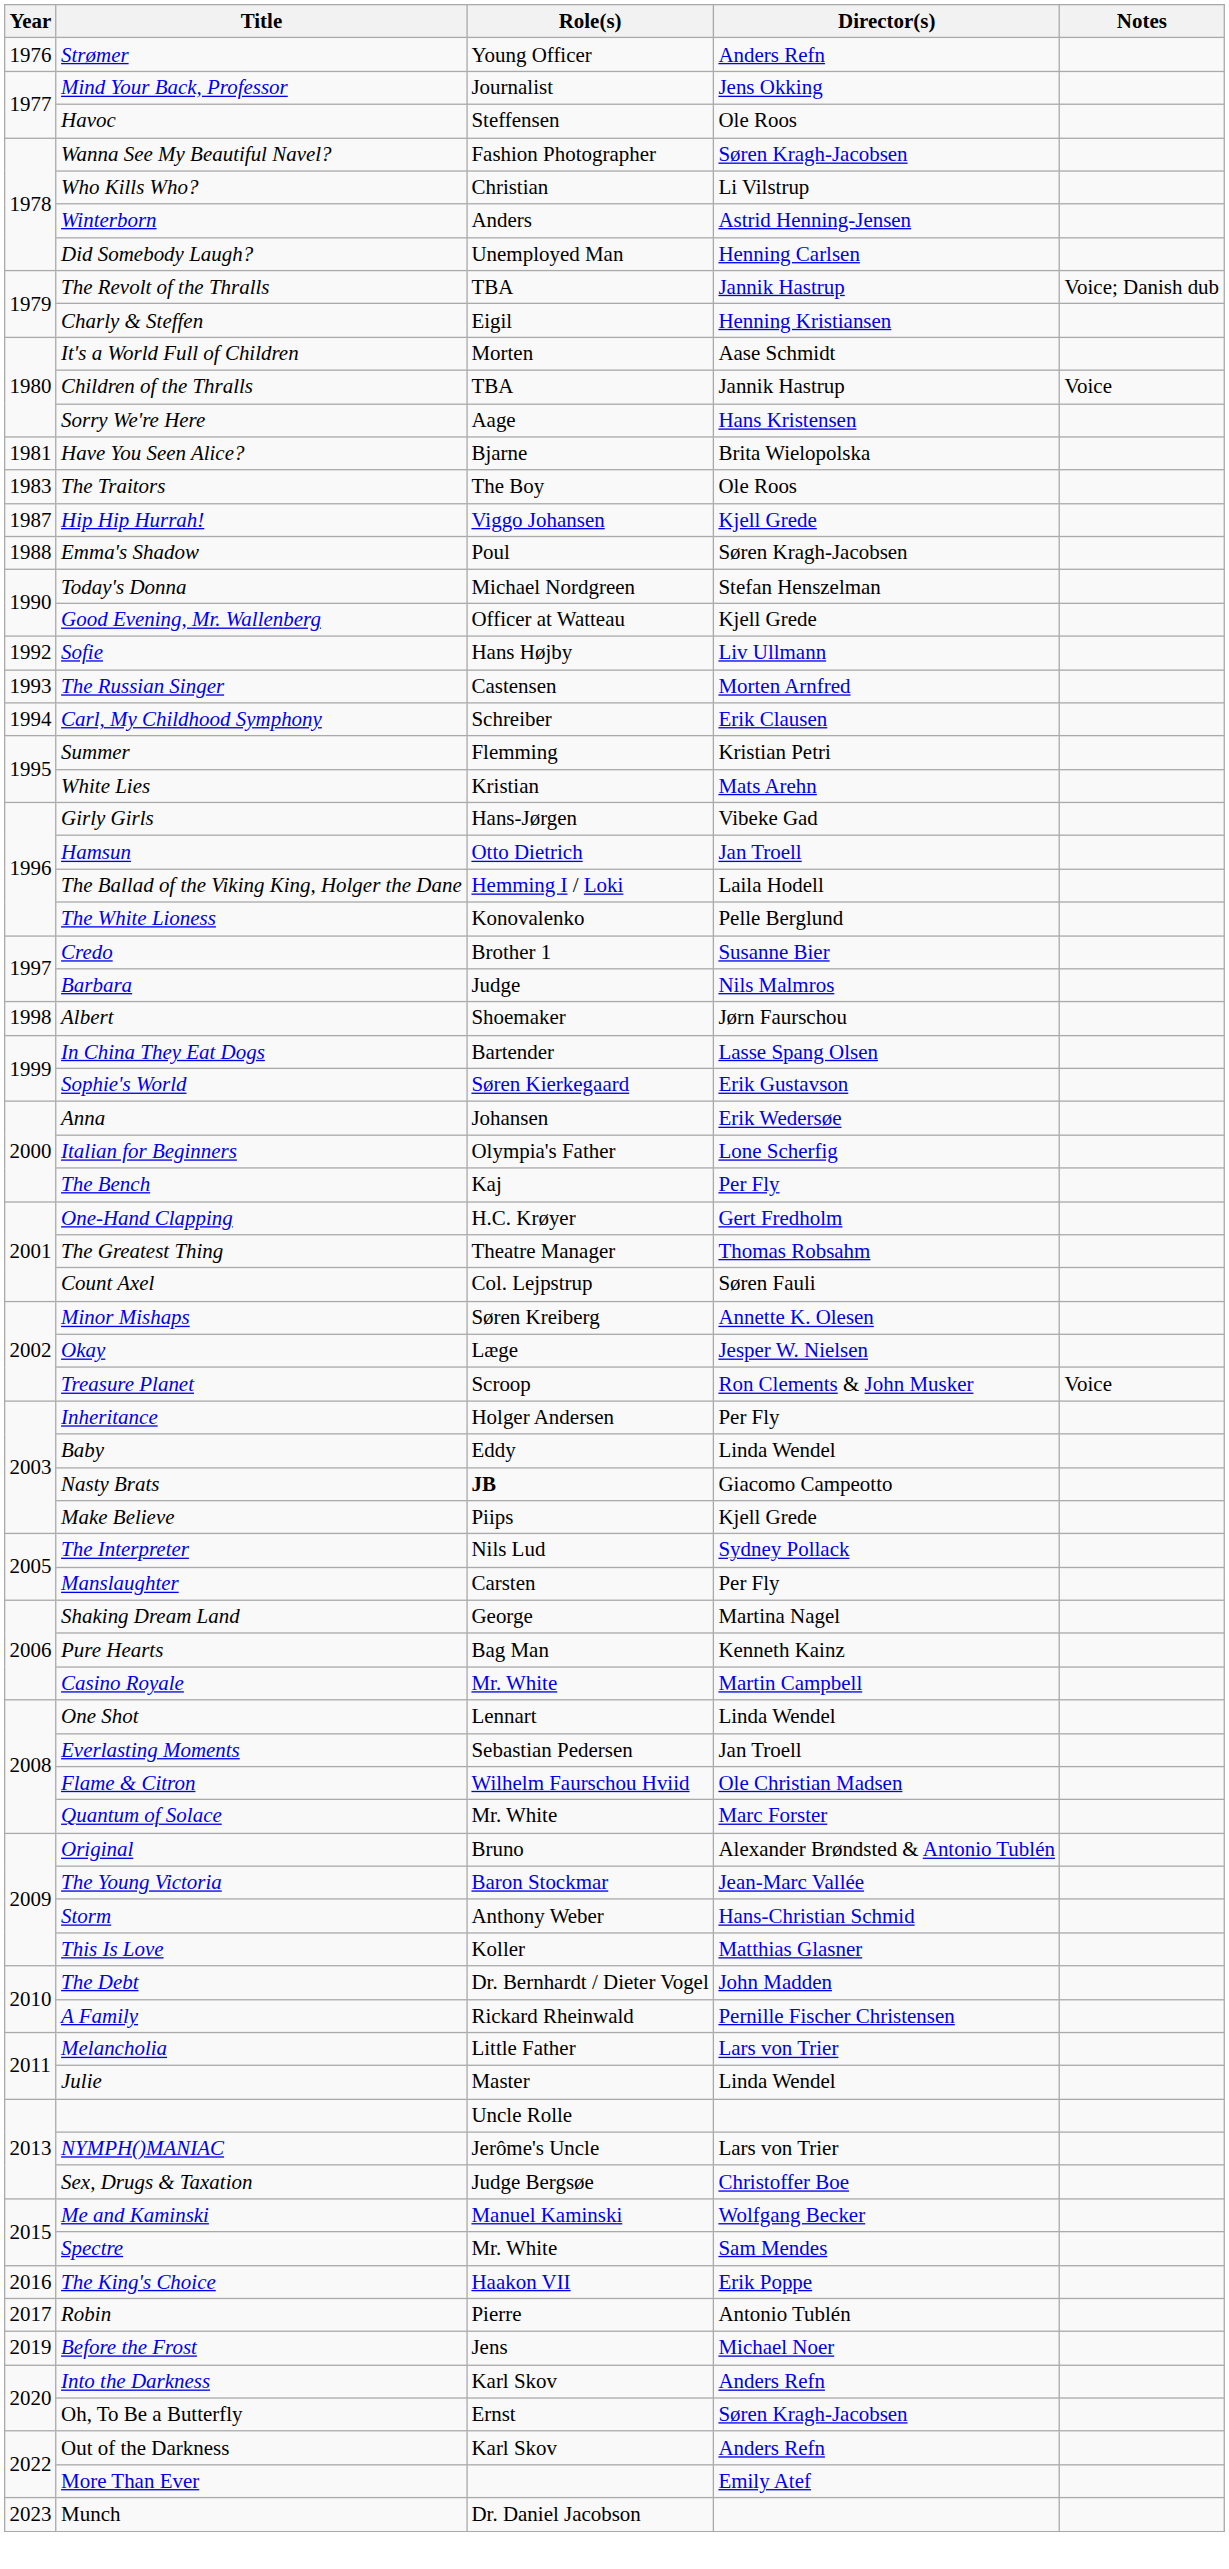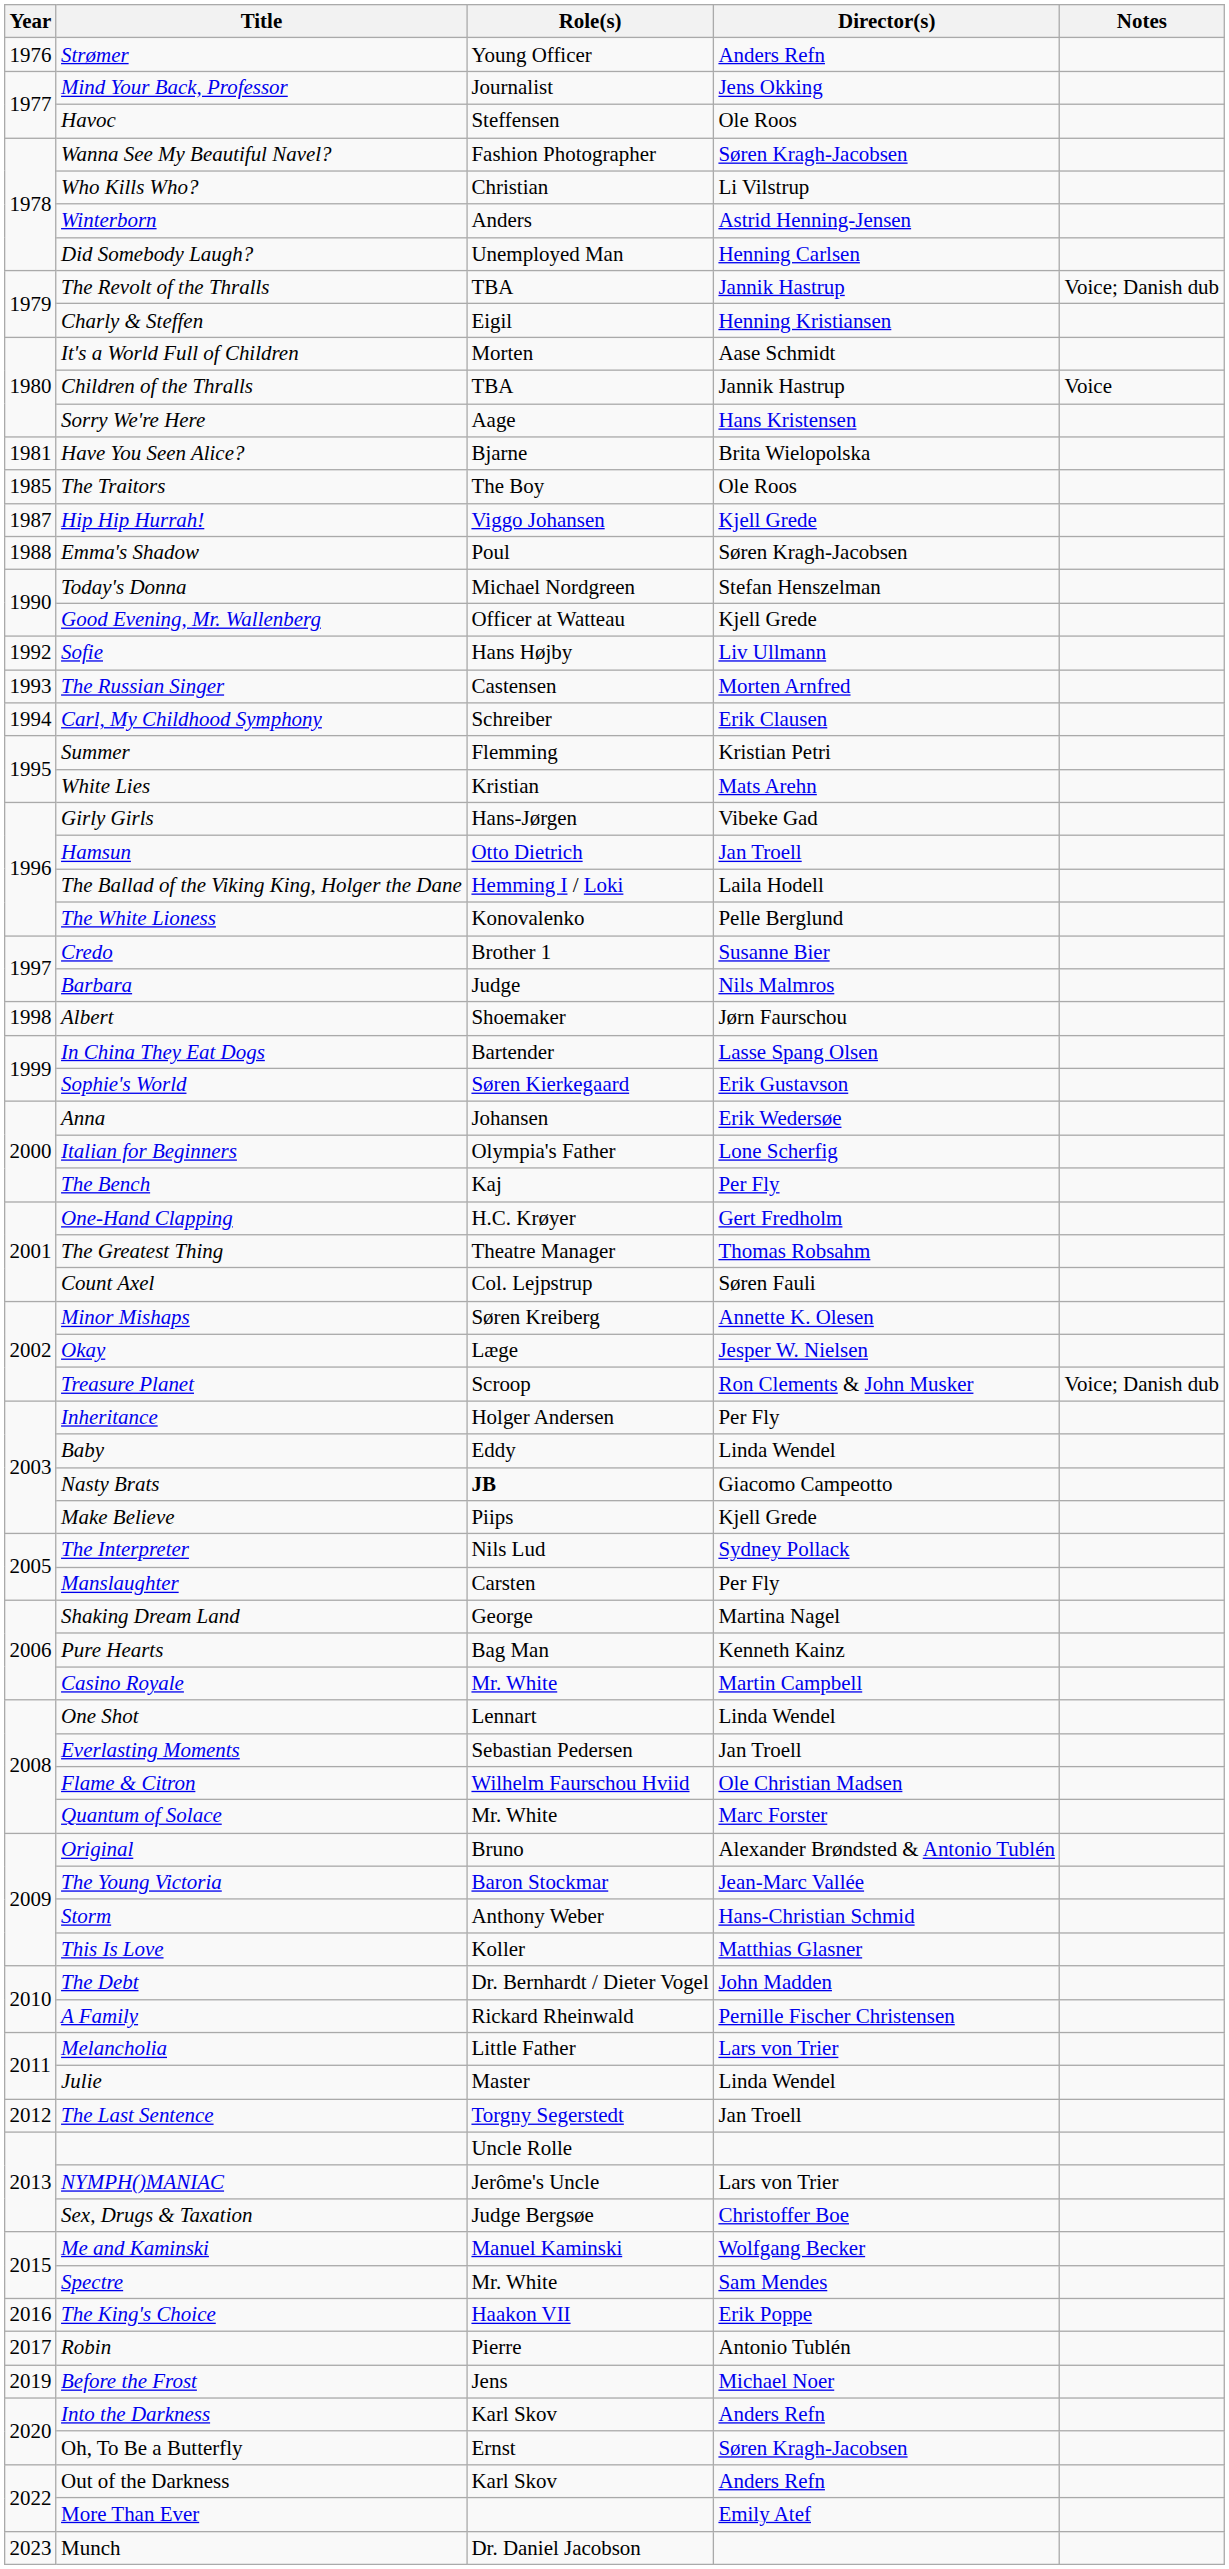The Traitors | Year: 1983 -> 1985
Treasure Planet | Notes: Voice -> Voice; Danish dub
+ row: 2012 | The Last Sentence | Torgny Segerstedt | Jan Troell
